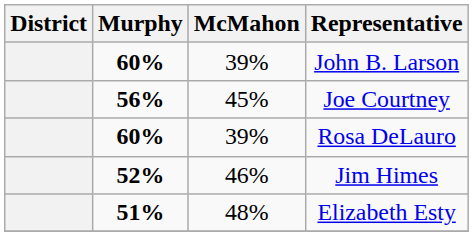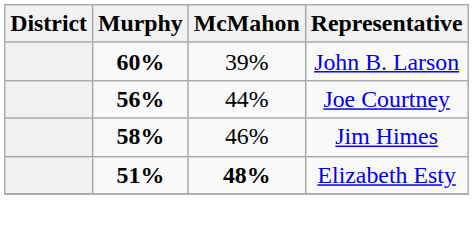Joe Courtney | McMahon: 45% -> 44%
- row: 60% | 39% | Rosa DeLauro
Jim Himes | Murphy: 52% -> 58%
Elizabeth Esty | McMahon: normal -> bold
